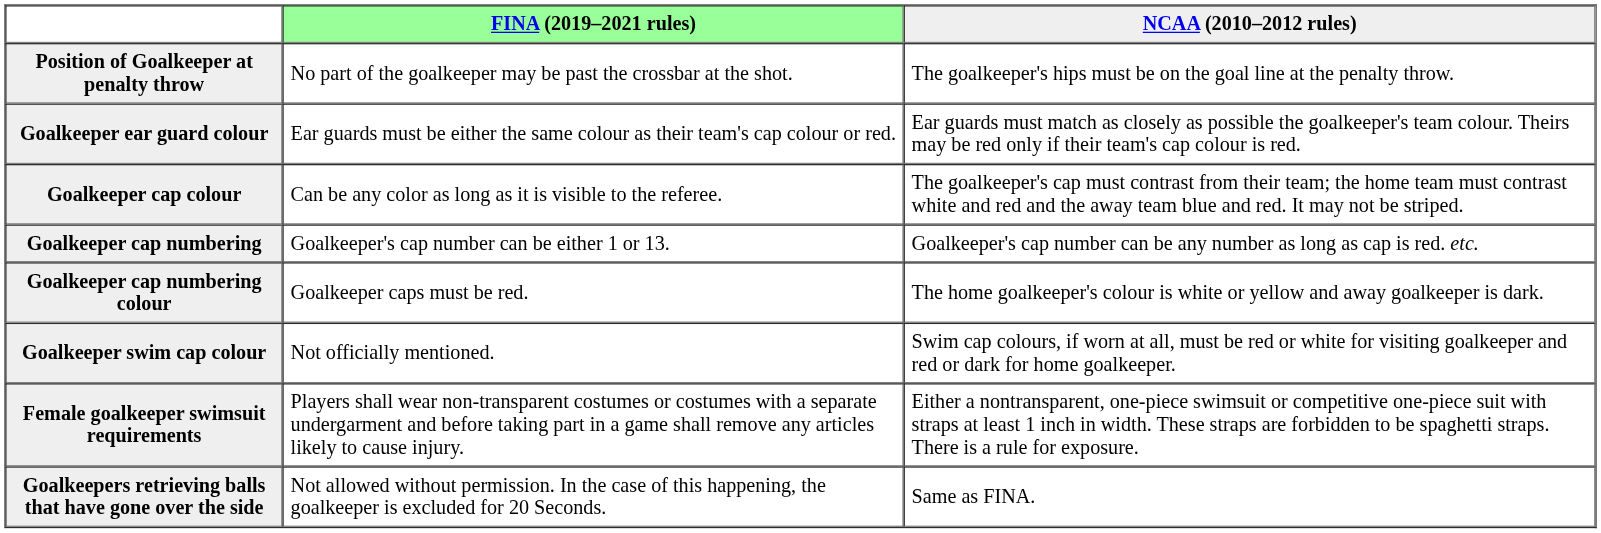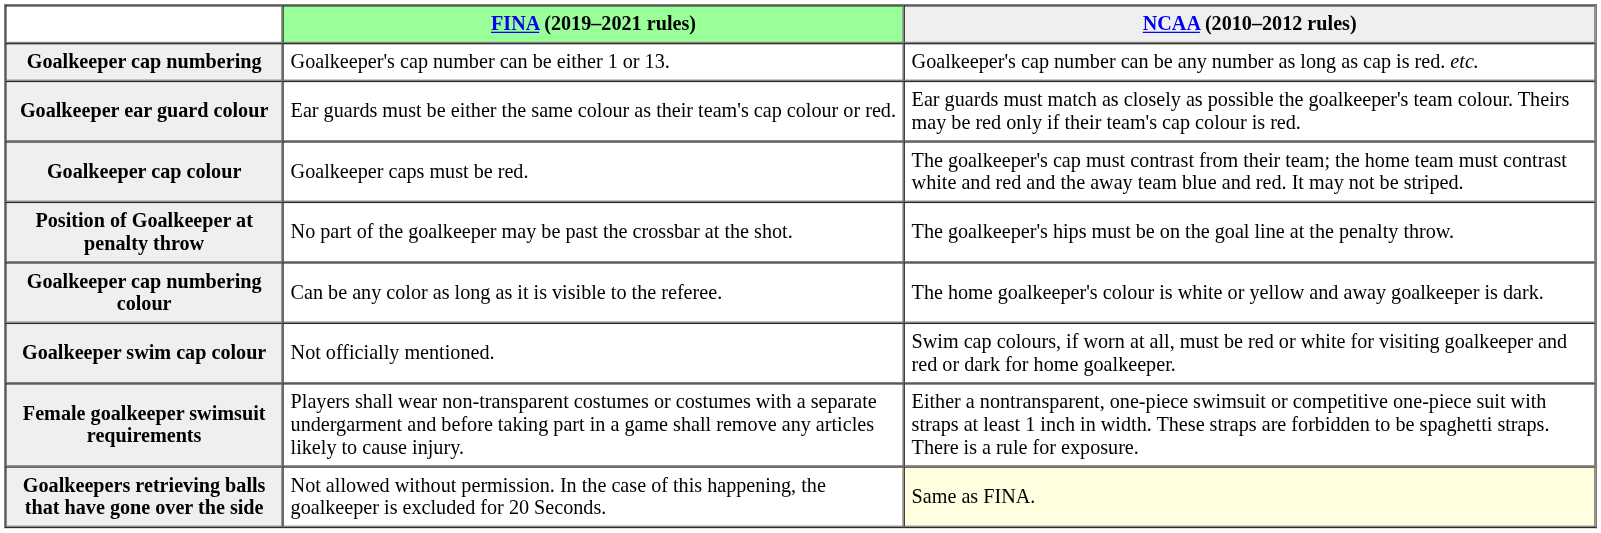rows swapped: Position of Goalkeeper at penalty throw <-> Goalkeeper cap numbering
Goalkeeper cap colour | FINA (2019–2021 rules): Can be any color as long as it is visible to the referee. -> Goalkeeper caps must be red.
Goalkeeper cap numbering colour | FINA (2019–2021 rules): Goalkeeper caps must be red. -> Can be any color as long as it is visible to the referee.
Goalkeepers retrieving balls that have gone over the side | NCAA (2010–2012 rules): no background -> lightyellow background
